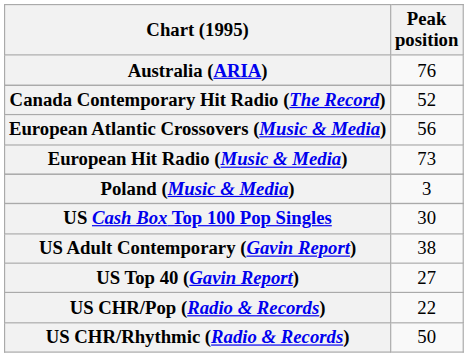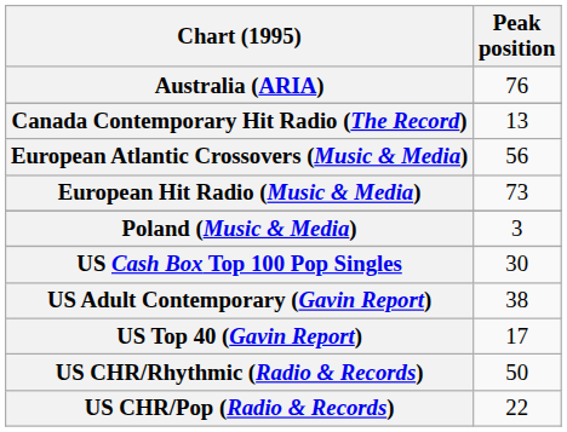Canada Contemporary Hit Radio (The Record) | Peak position: 52 -> 13
US Top 40 (Gavin Report) | Peak position: 27 -> 17
rows swapped: US CHR/Pop (Radio & Records) <-> US CHR/Rhythmic (Radio & Records)
